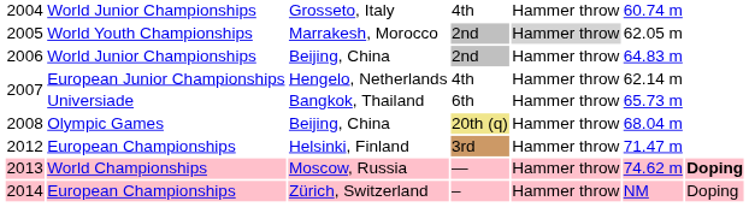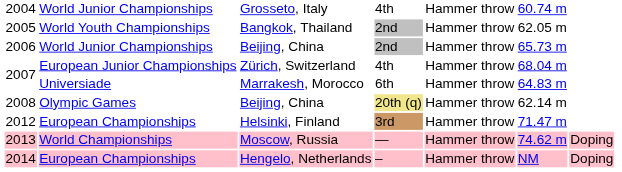2005 | column 3: Marrakesh, Morocco -> Bangkok, Thailand
2005 | column 5: lightgrey background -> no background
2006 | column 6: 64.83 m -> 65.73 m
2007 / European Junior Championships | column 3: Hengelo, Netherlands -> Zürich, Switzerland
2007 / European Junior Championships | column 6: 62.14 m -> 68.04 m
2007 / Universiade | column 3: Bangkok, Thailand -> Marrakesh, Morocco
2007 / Universiade | column 6: 65.73 m -> 64.83 m
2008 | column 6: 68.04 m -> 62.14 m
2013 | column 7: bold -> normal
2014 | column 3: Zürich, Switzerland -> Hengelo, Netherlands
